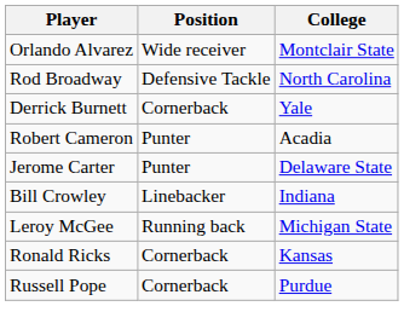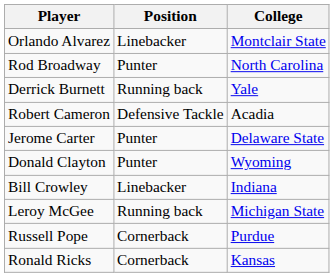Orlando Alvarez | Position: Wide receiver -> Linebacker
Rod Broadway | Position: Defensive Tackle -> Punter
Derrick Burnett | Position: Cornerback -> Running back
Robert Cameron | Position: Punter -> Defensive Tackle
+ row: Donald Clayton | Punter | Wyoming
rows swapped: Russell Pope <-> Ronald Ricks
